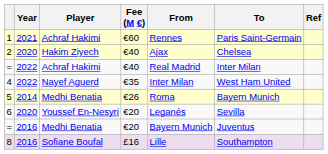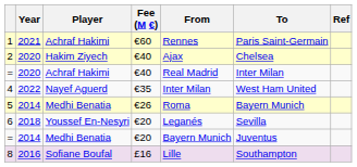= / Achraf Hakimi | Year: 2022 -> 2020
6 | Year: 2020 -> 2018
= / Medhi Benatia | Year: 2016 -> 2014
